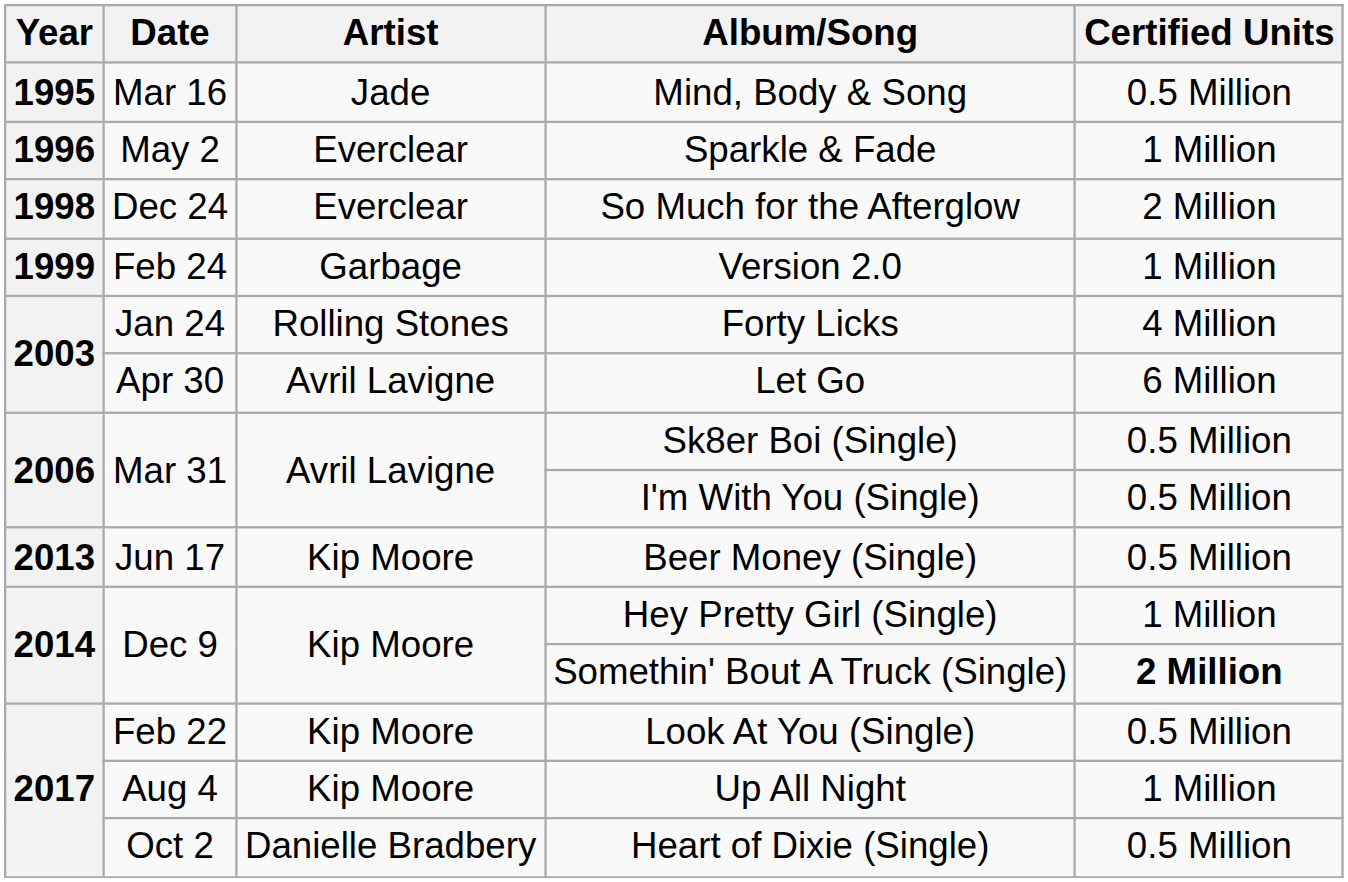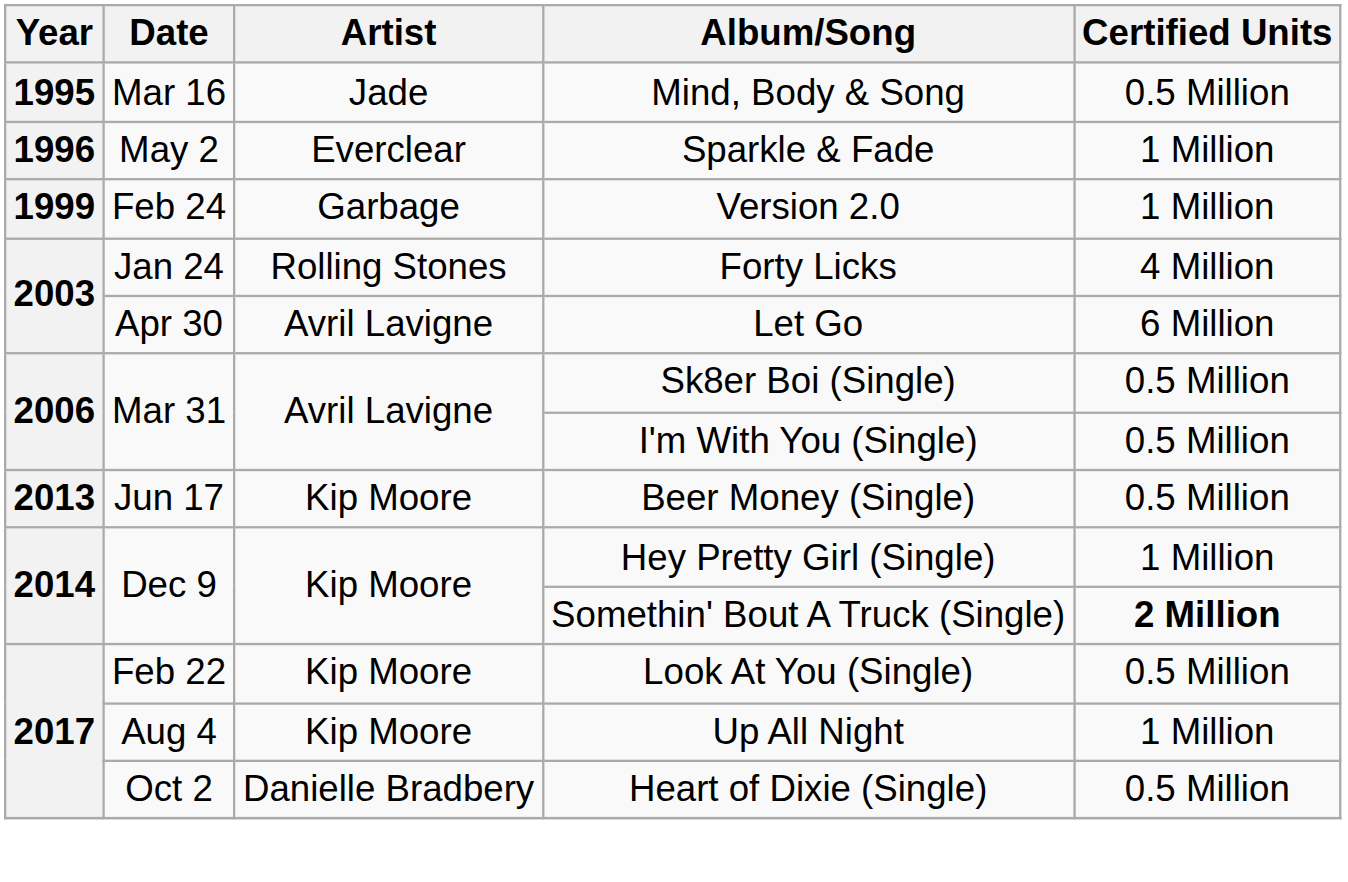- row: 1998 | Dec 24 | Everclear | So Much for the Afterglow | 2 Million
